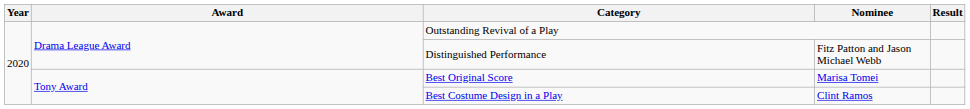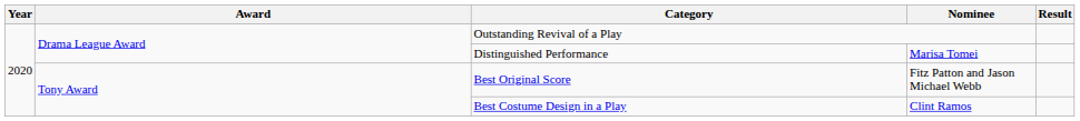Distinguished Performance | Nominee: Fitz Patton and Jason Michael Webb -> Marisa Tomei
Best Original Score | Nominee: Marisa Tomei -> Fitz Patton and Jason Michael Webb
